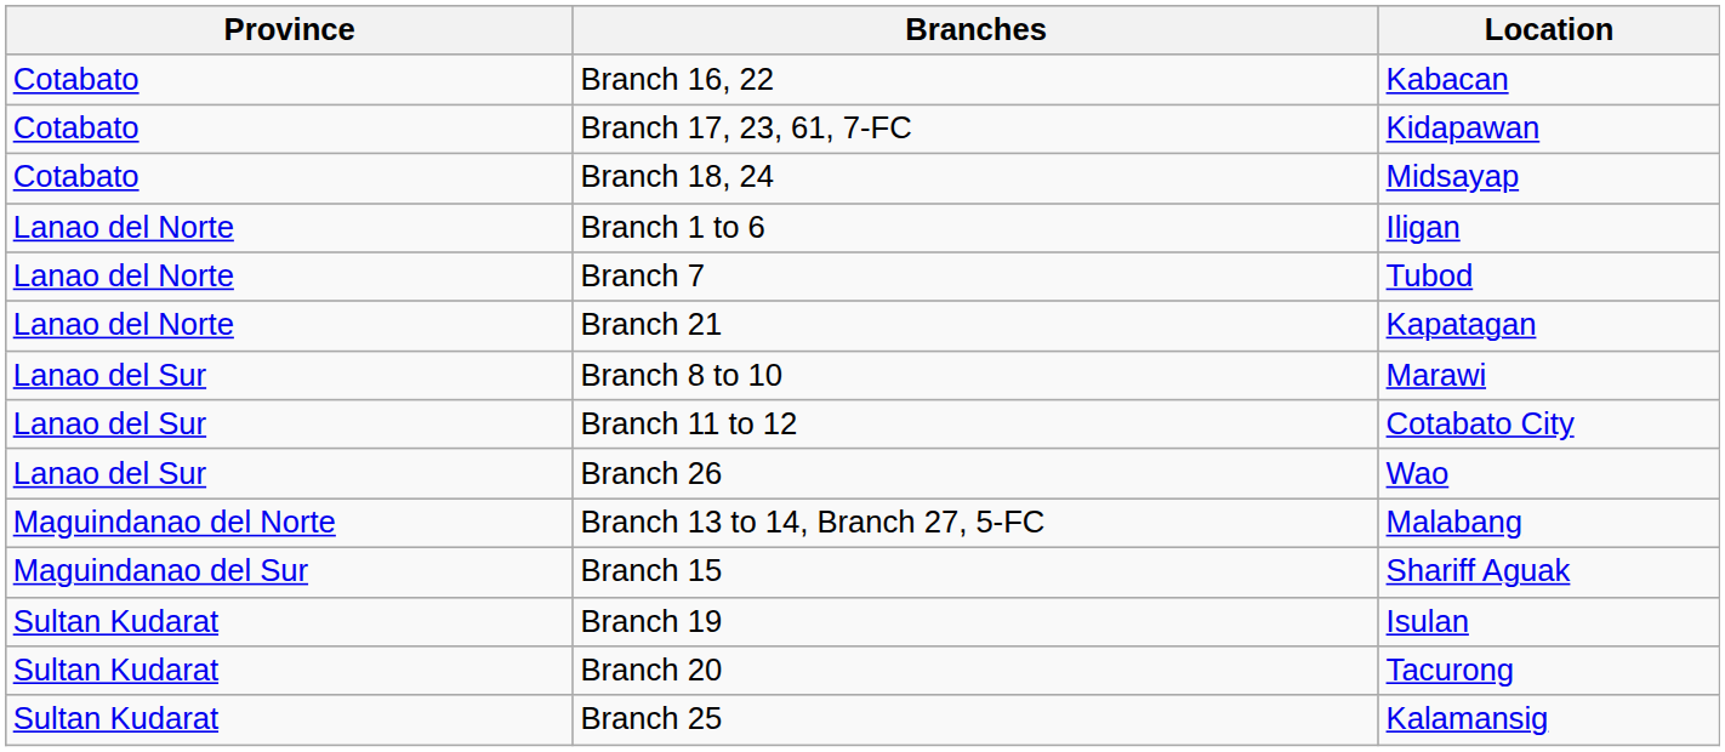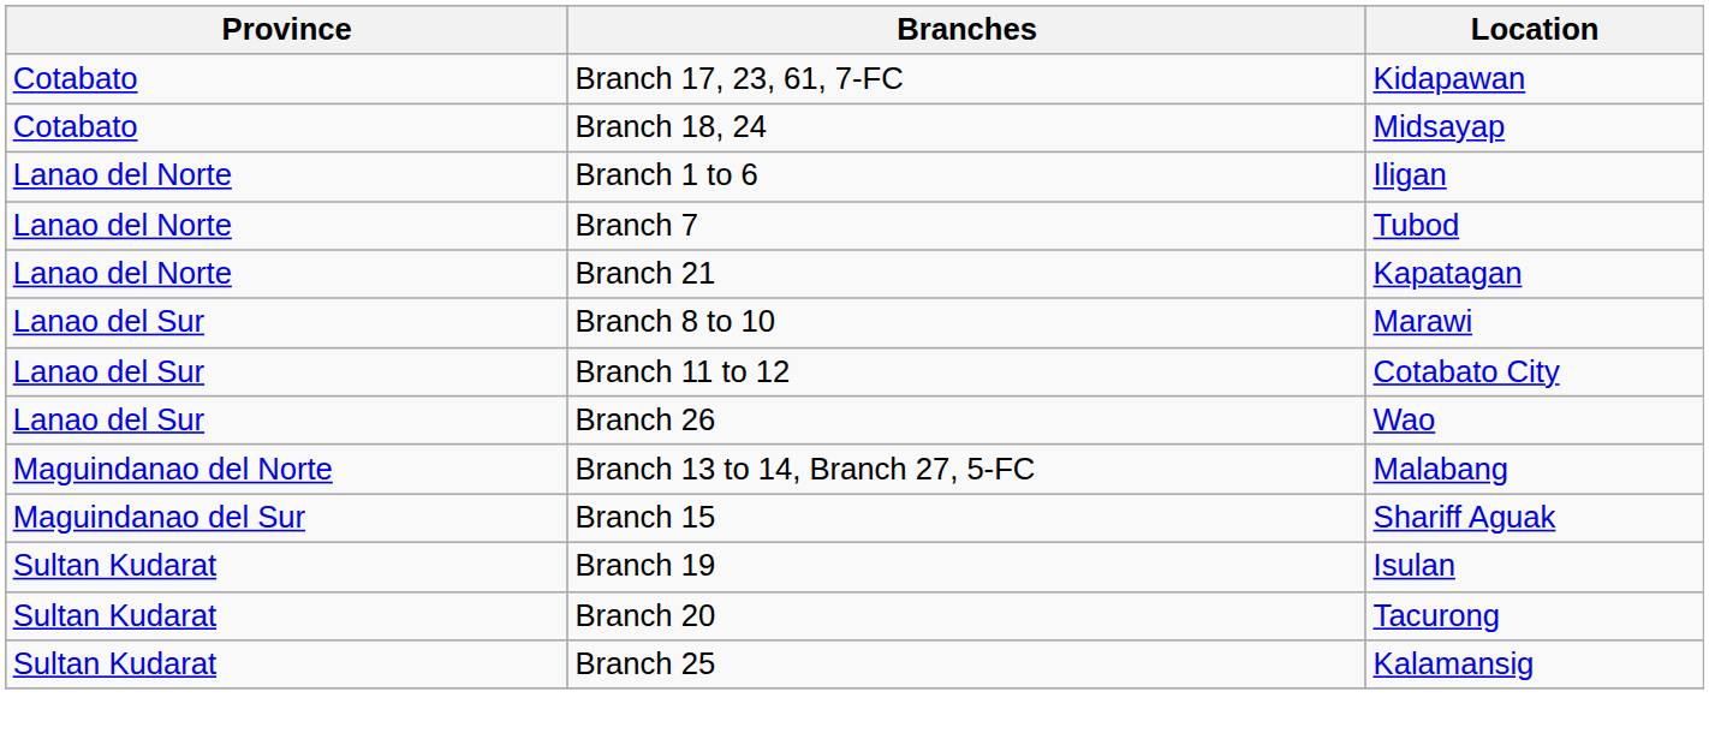- row: Cotabato | Branch 16, 22 | Kabacan
